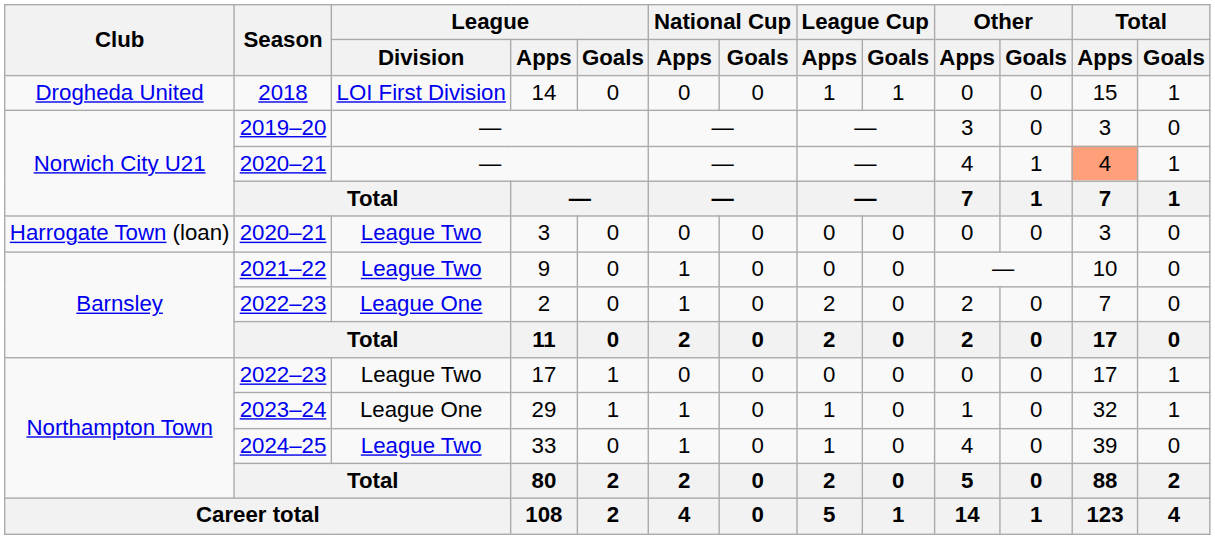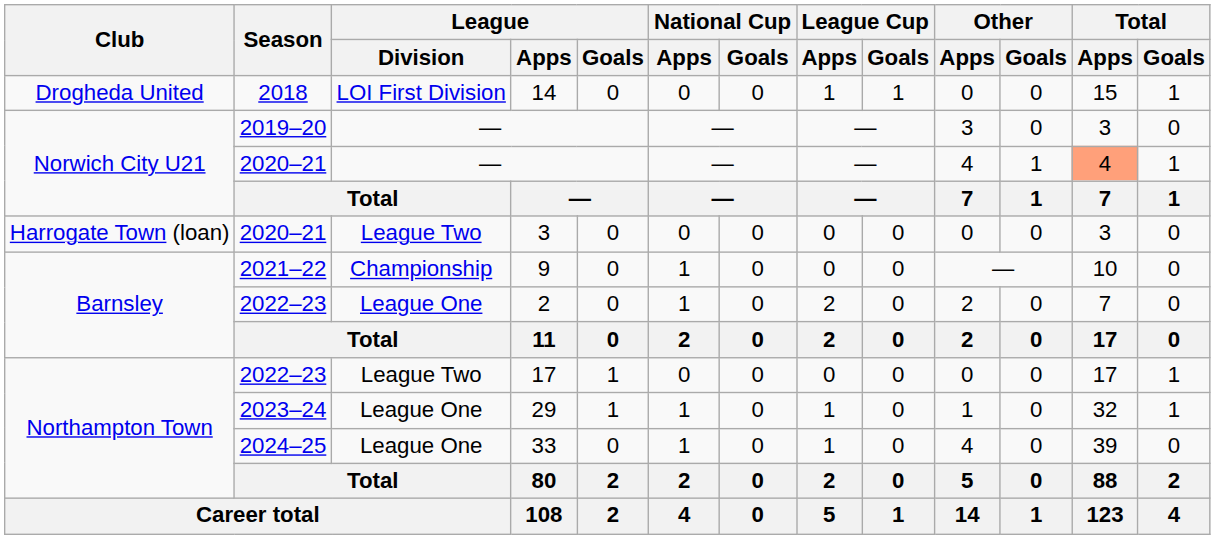9 | League / Division: League Two -> Championship
33 | League / Division: League Two -> League One
